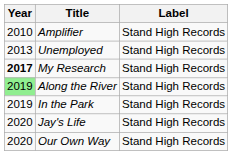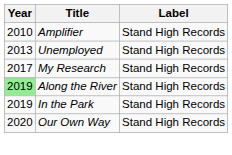My Research | Year: bold -> normal
- row: 2020 | Jay's Life | Stand High Records
